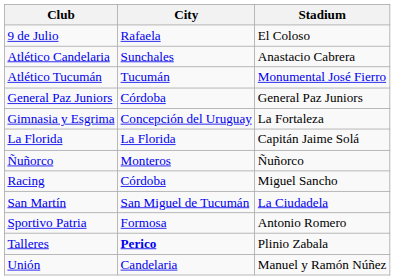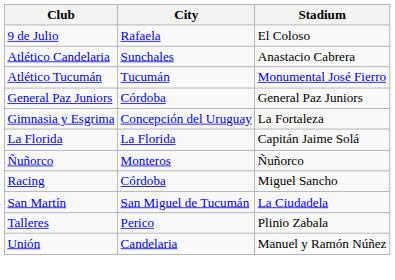- row: Sportivo Patria | Formosa | Antonio Romero
Talleres | City: bold -> normal
